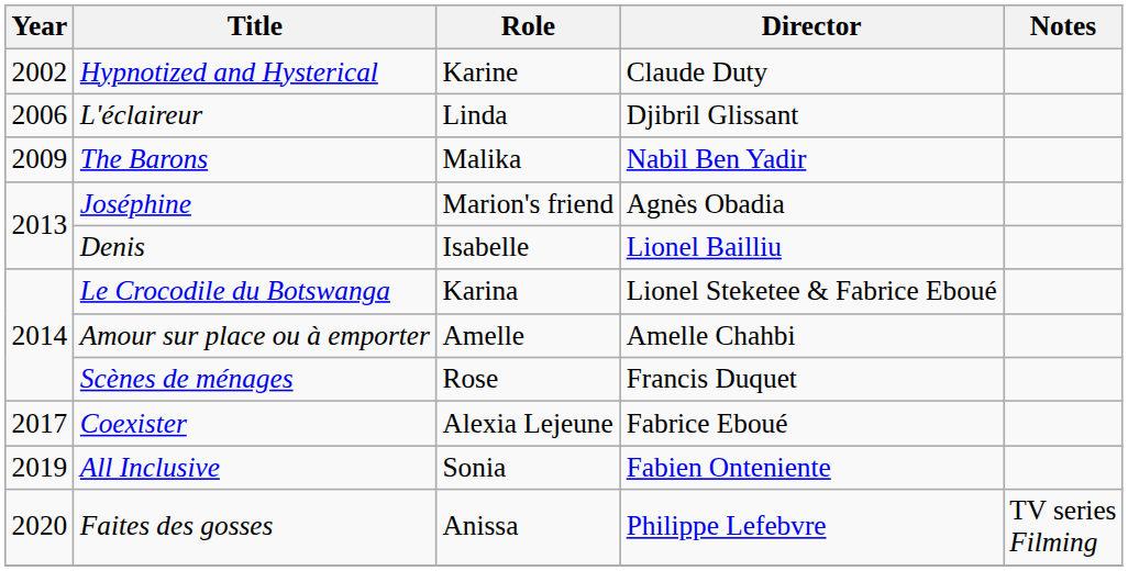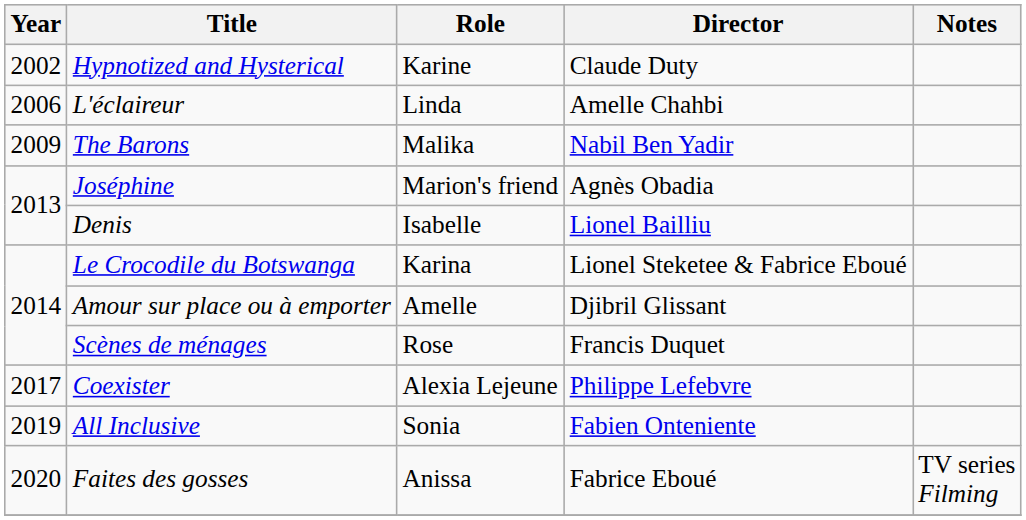L'éclaireur | Director: Djibril Glissant -> Amelle Chahbi
Amour sur place ou à emporter | Director: Amelle Chahbi -> Djibril Glissant
Coexister | Director: Fabrice Eboué -> Philippe Lefebvre
Faites des gosses | Director: Philippe Lefebvre -> Fabrice Eboué
